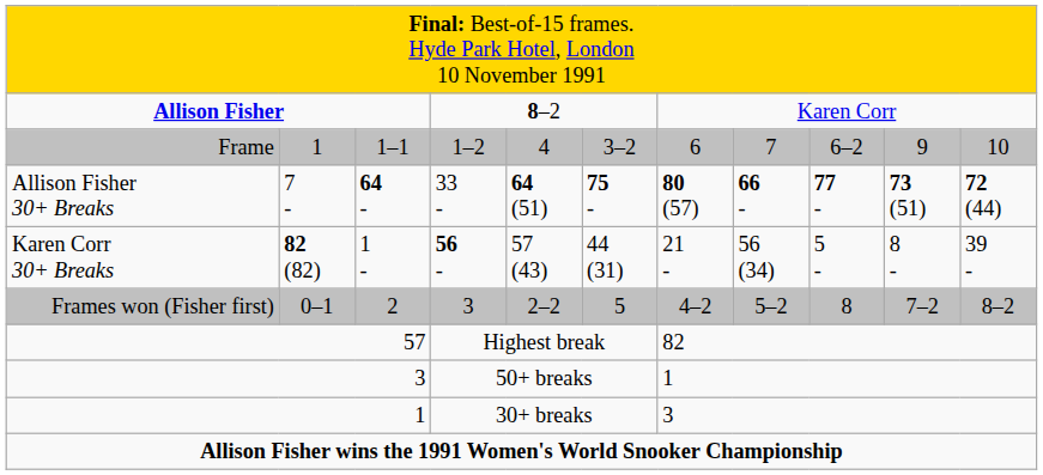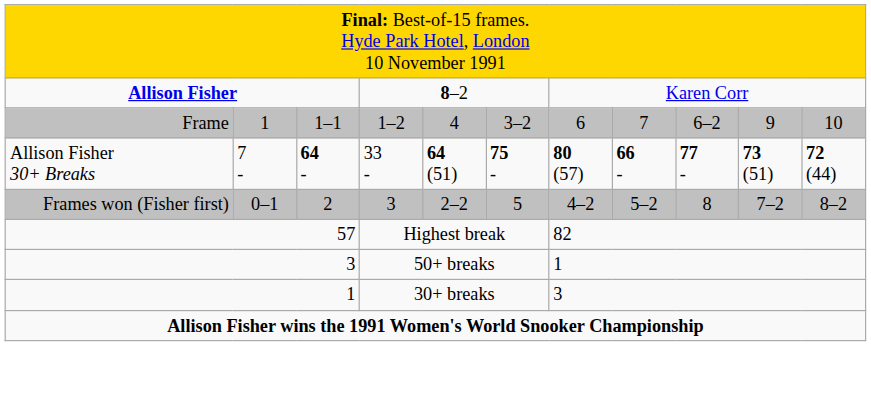- row: Karen Corr 30+ Breaks | 82 (82) | 1 - | 56 - | 57 (43) | 44 (31) | 21 - | 56 (34) | 5 - | 8 - | 39 -
